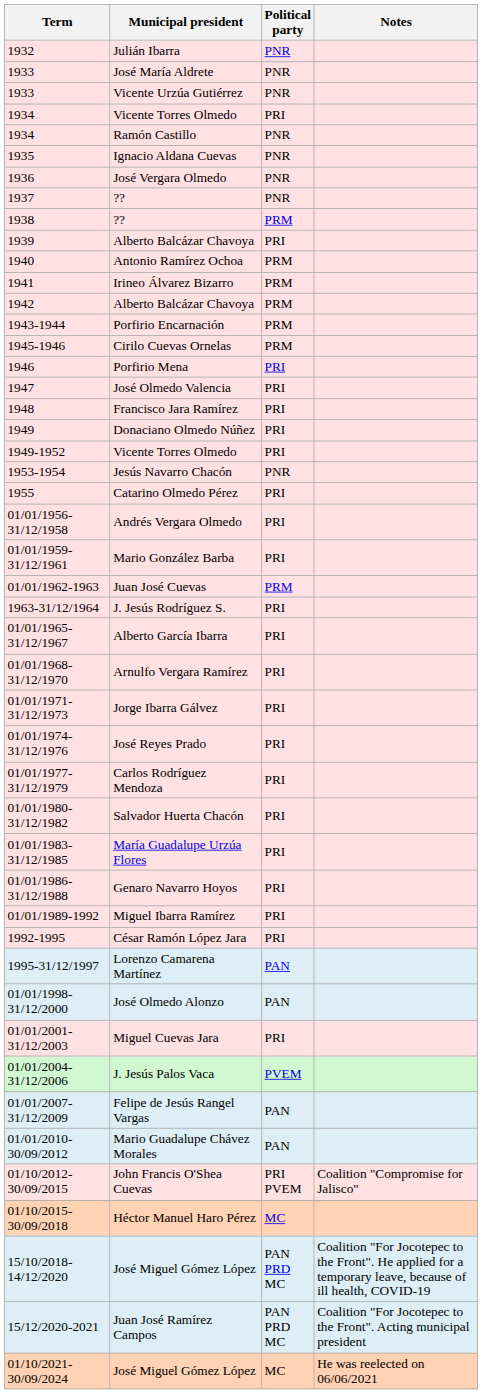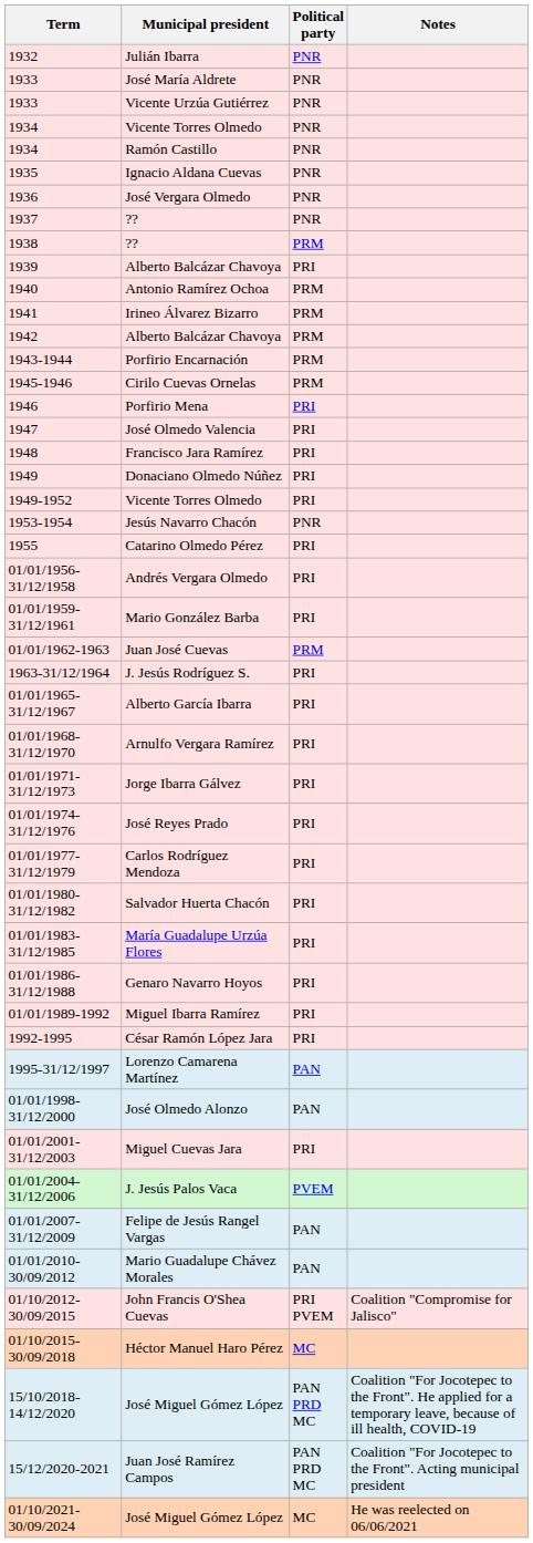1934 / Vicente Torres Olmedo | Political party: PRI -> PNR
